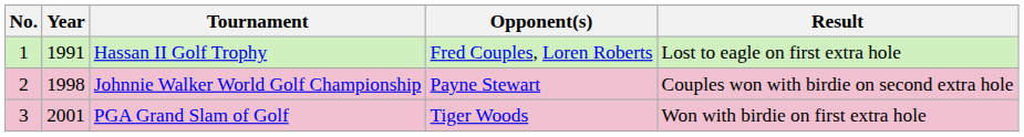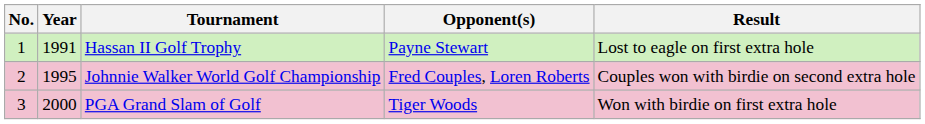Hassan II Golf Trophy | Opponent(s): Fred Couples, Loren Roberts -> Payne Stewart
Johnnie Walker World Golf Championship | Year: 1998 -> 1995
Johnnie Walker World Golf Championship | Opponent(s): Payne Stewart -> Fred Couples, Loren Roberts
PGA Grand Slam of Golf | Year: 2001 -> 2000
